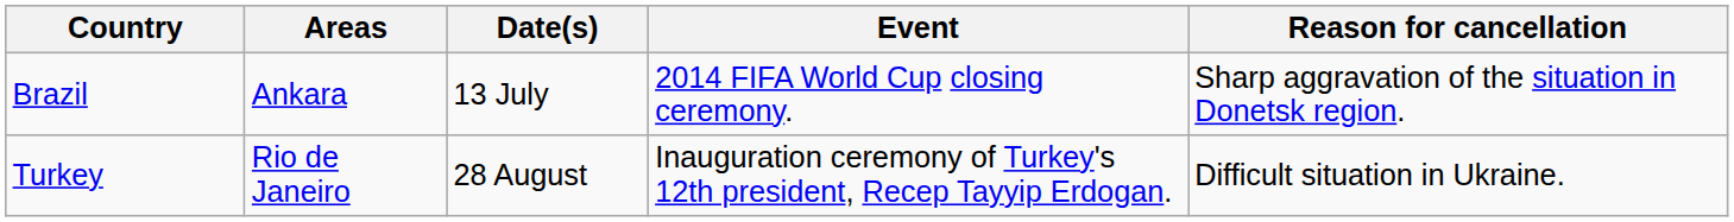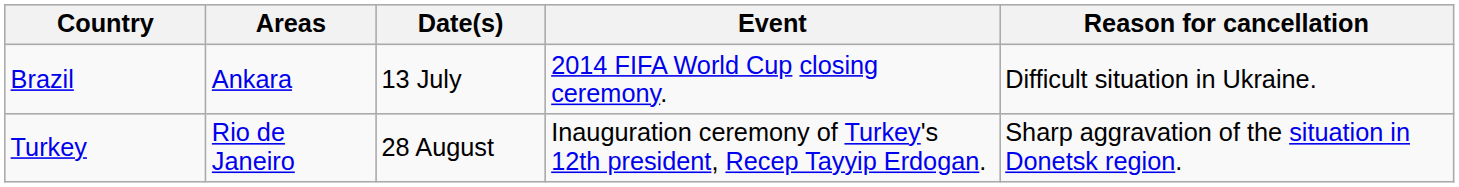Brazil | Reason for cancellation: Sharp aggravation of the situation in Donetsk region. -> Difficult situation in Ukraine.
Turkey | Reason for cancellation: Difficult situation in Ukraine. -> Sharp aggravation of the situation in Donetsk region.
